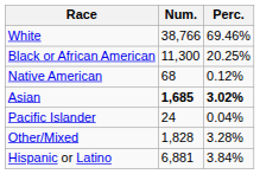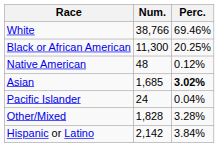Native American | Num.: 68 -> 48
Asian | Num.: bold -> normal
Hispanic or Latino | Num.: 6,881 -> 2,142
